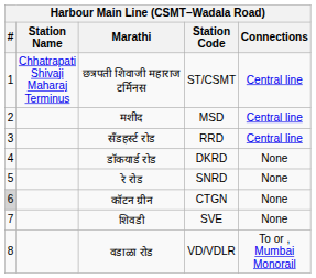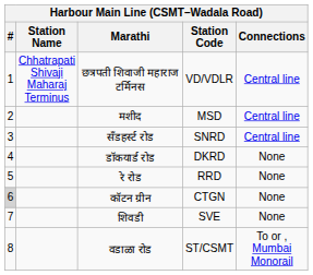छत्रपती शिवाजी महाराज टर्मिनस | Station Code: ST/CSMT -> VD/VDLR
सॅंडहर्स्ट रोड | Station Code: RRD -> SNRD
रे रोड | Station Code: SNRD -> RRD
वडाळा रोड | Station Code: VD/VDLR -> ST/CSMT
